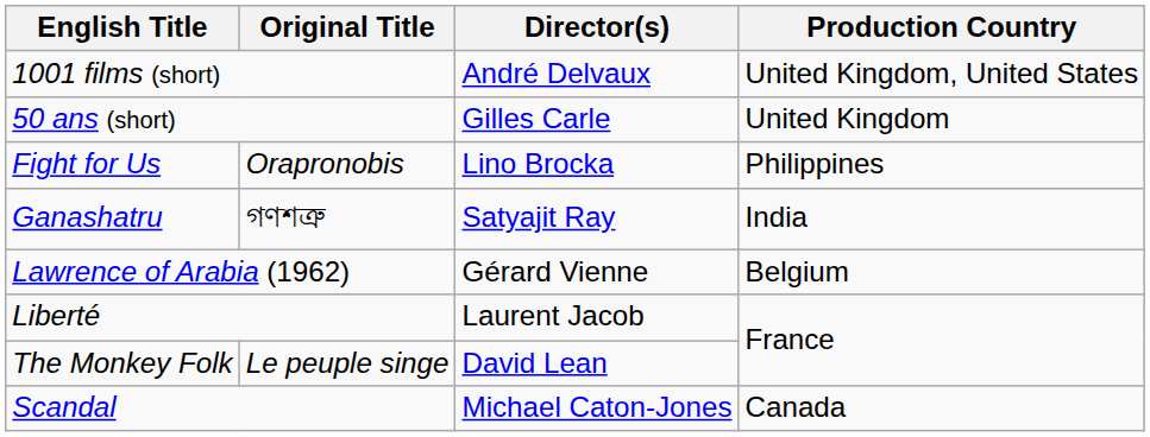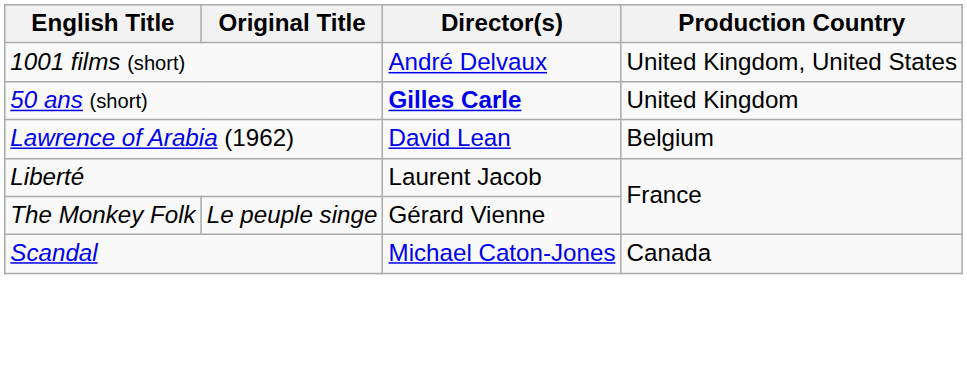50 ans (short) | Director(s): normal -> bold
- row: Fight for Us | Orapronobis | Lino Brocka | Philippines
- row: Ganashatru | গণশত্রু | Satyajit Ray | India
Lawrence of Arabia (1962) | Director(s): Gérard Vienne -> David Lean
The Monkey Folk | Director(s): David Lean -> Gérard Vienne
